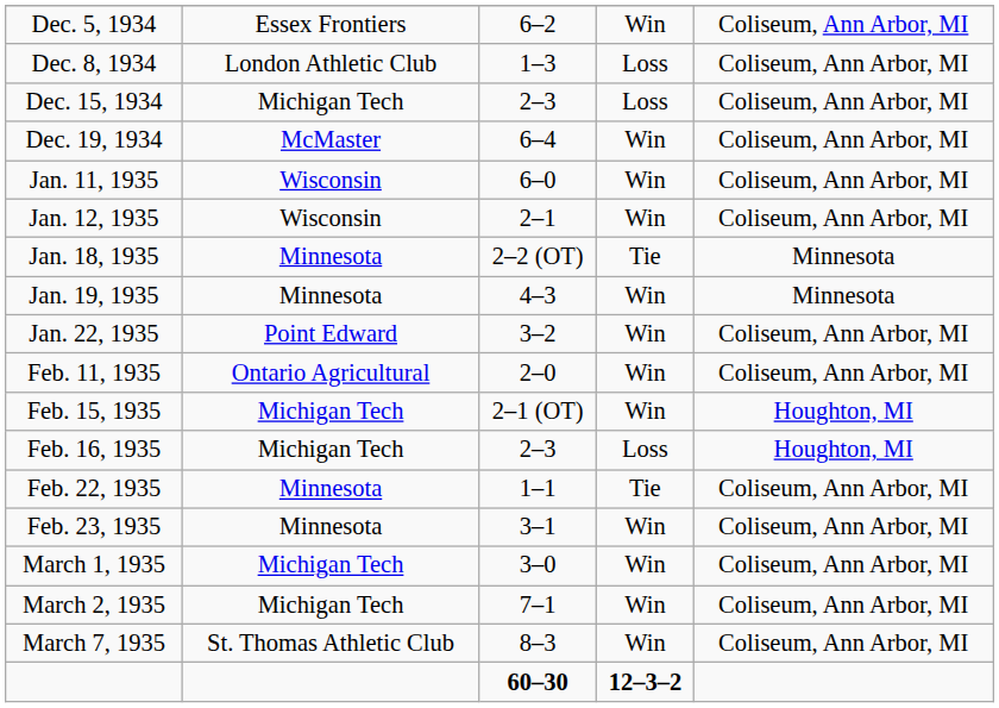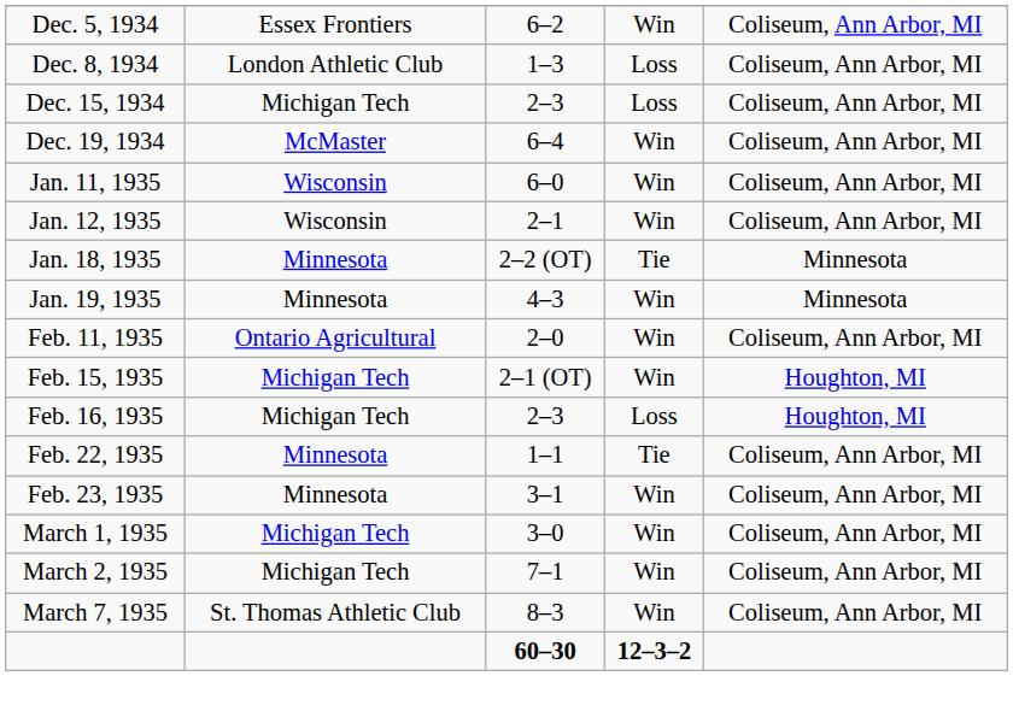- row: Jan. 22, 1935 | Point Edward | 3–2 | Win | Coliseum, Ann Arbor, MI
